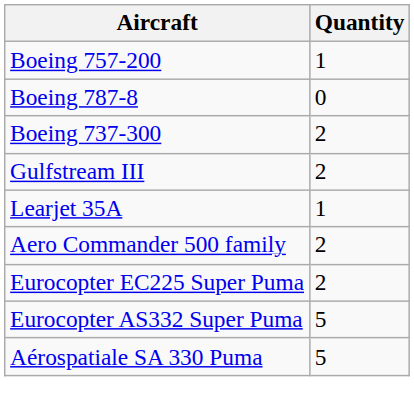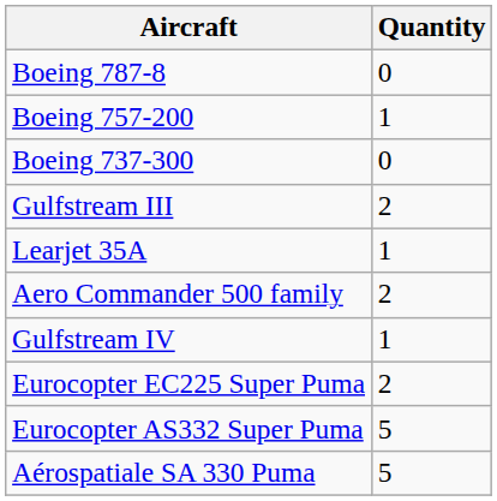rows swapped: Boeing 787-8 <-> Boeing 757-200
Boeing 737-300 | Quantity: 2 -> 0
+ row: Gulfstream IV | 1
